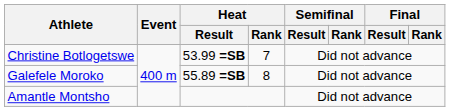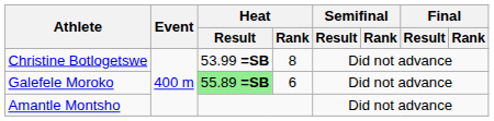Christine Botlogetswe | Heat / Rank: 7 -> 8
Galefele Moroko | Heat / Result: no background -> lightgreen background
Galefele Moroko | Heat / Rank: 8 -> 6
